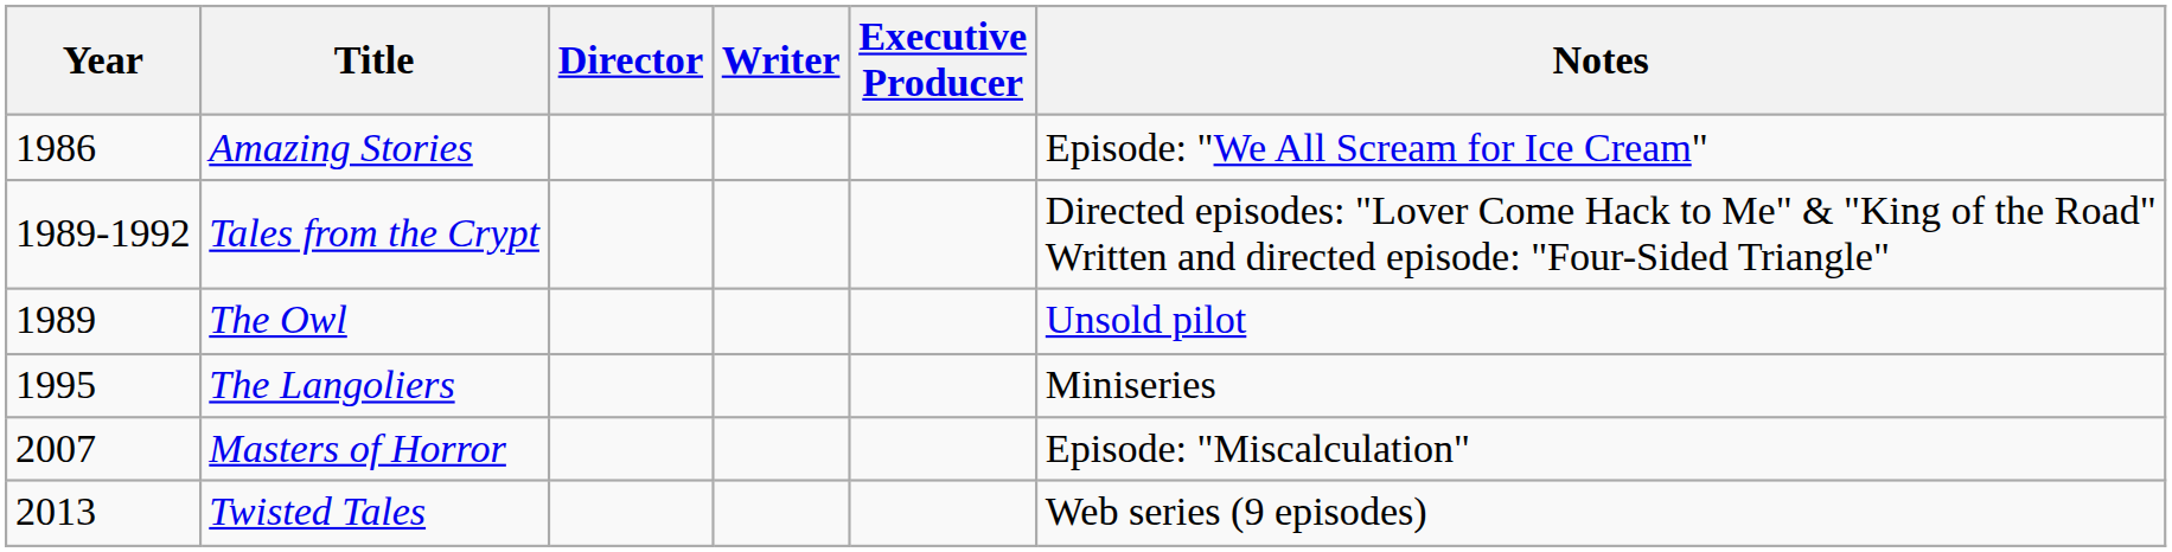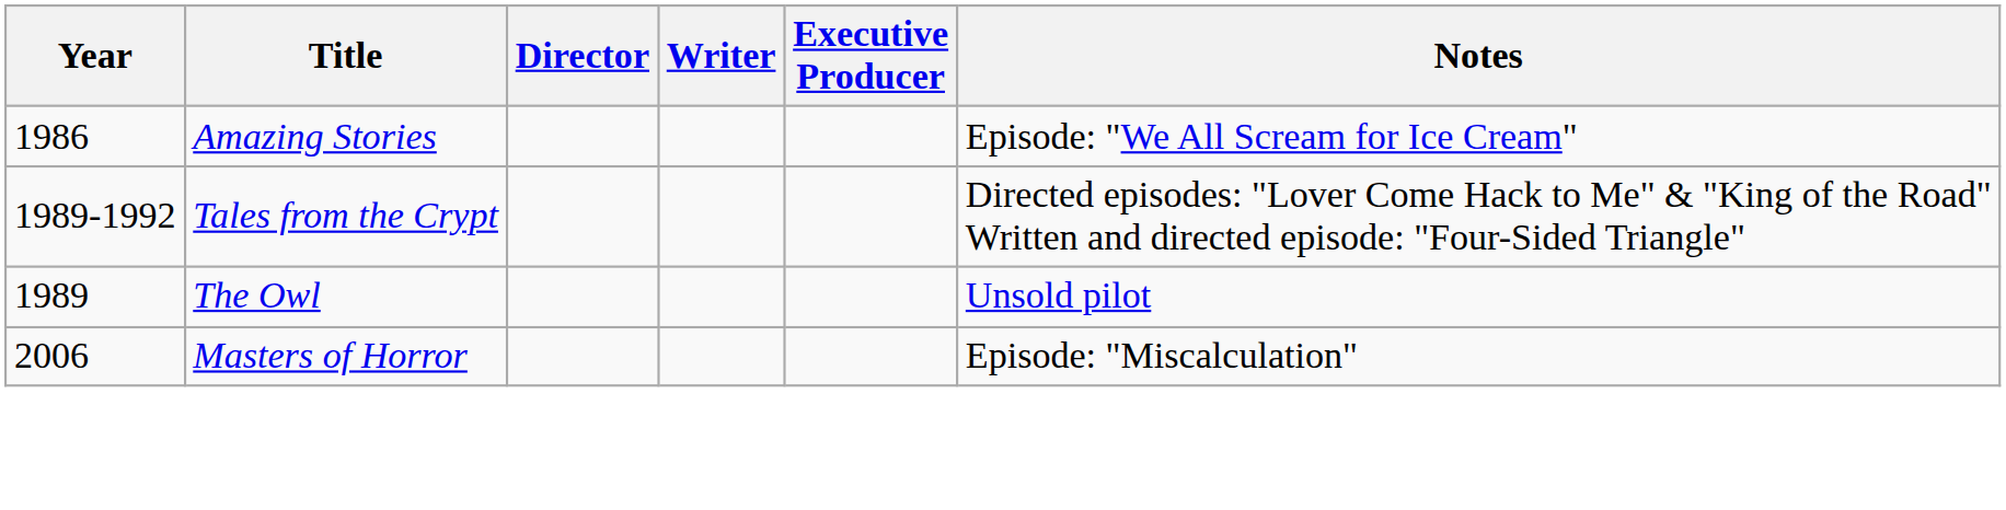- row: 1995 | The Langoliers | Miniseries
Masters of Horror | Year: 2007 -> 2006
- row: 2013 | Twisted Tales | Web series (9 episodes)
